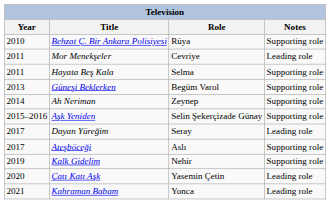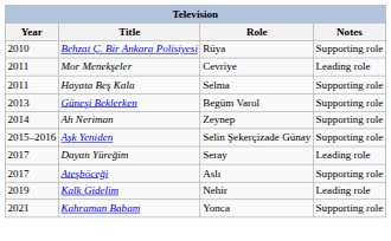Kalk Gidelim | Notes: Supporting role -> Leading role
- row: 2020 | Çatı Katı Aşk | Yasemin Çetin | Leading role
Kahraman Babam | Notes: Leading role -> Supporting role
